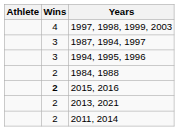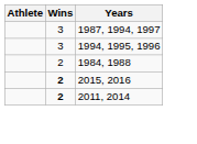- row: 4 | 1997, 1998, 1999, 2003
- row: 2 | 2013, 2021
2011, 2014 | Wins: normal -> bold
